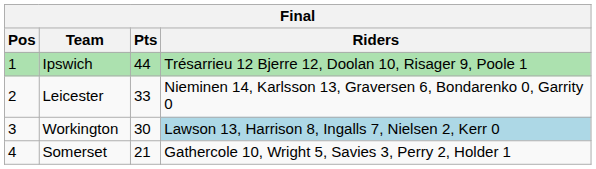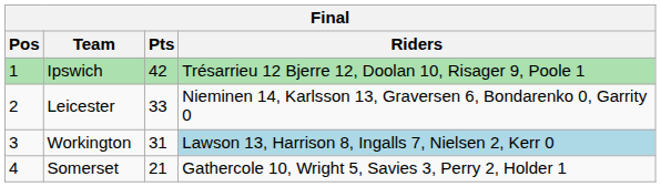Ipswich | Pts: 44 -> 42
Workington | Pts: 30 -> 31
